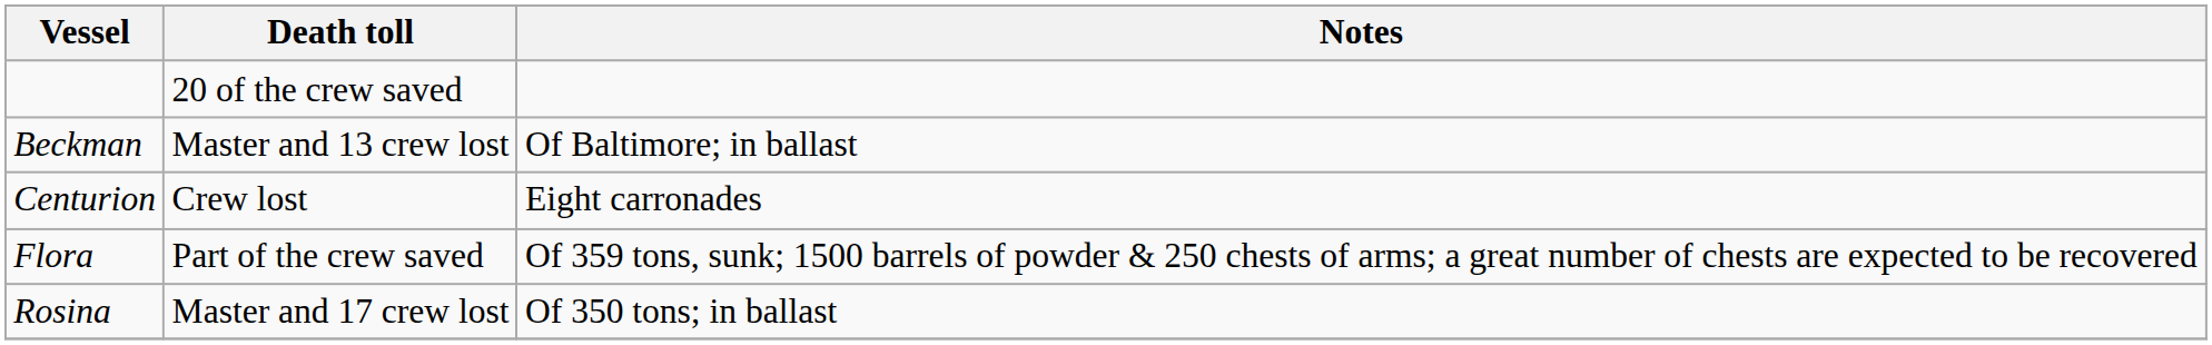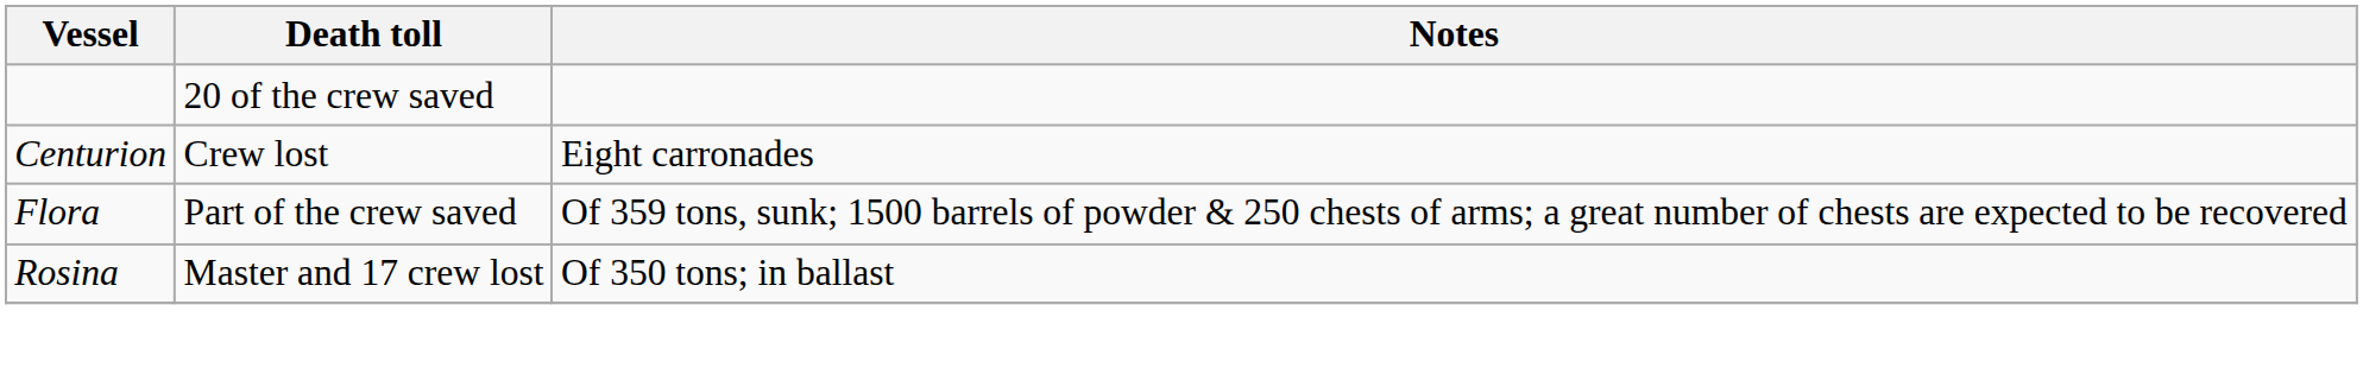- row: Beckman | Master and 13 crew lost | Of Baltimore; in ballast
